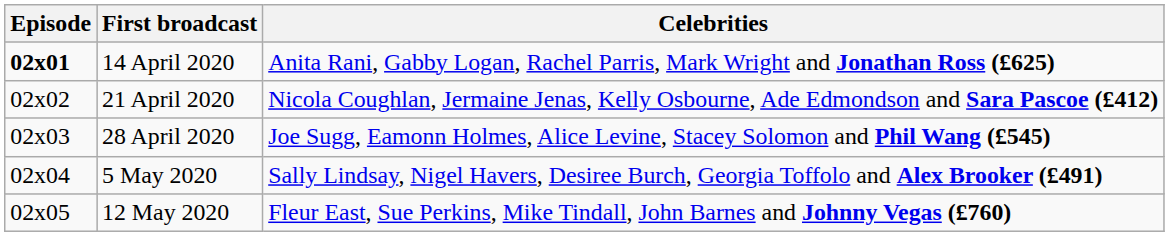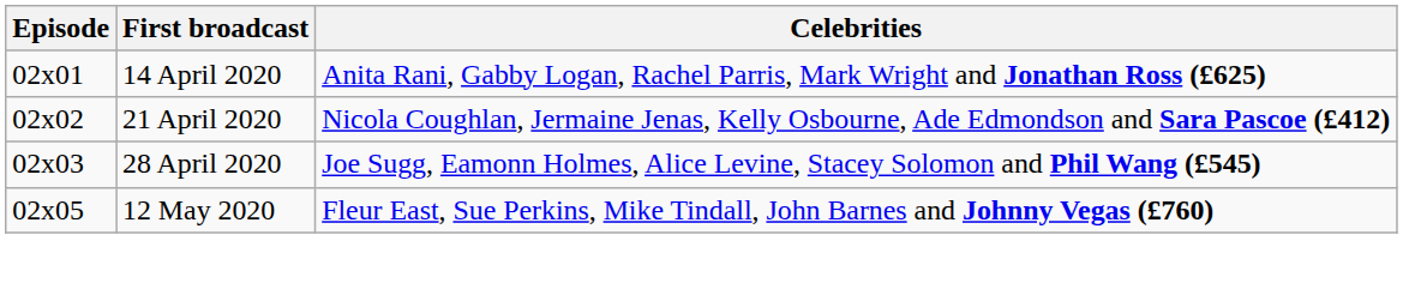14 April 2020 | Episode: bold -> normal
- row: 02x04 | 5 May 2020 | Sally Lindsay, Nigel Havers, Desiree Burch, Georgia Toffolo and Alex Brooker (£491)
